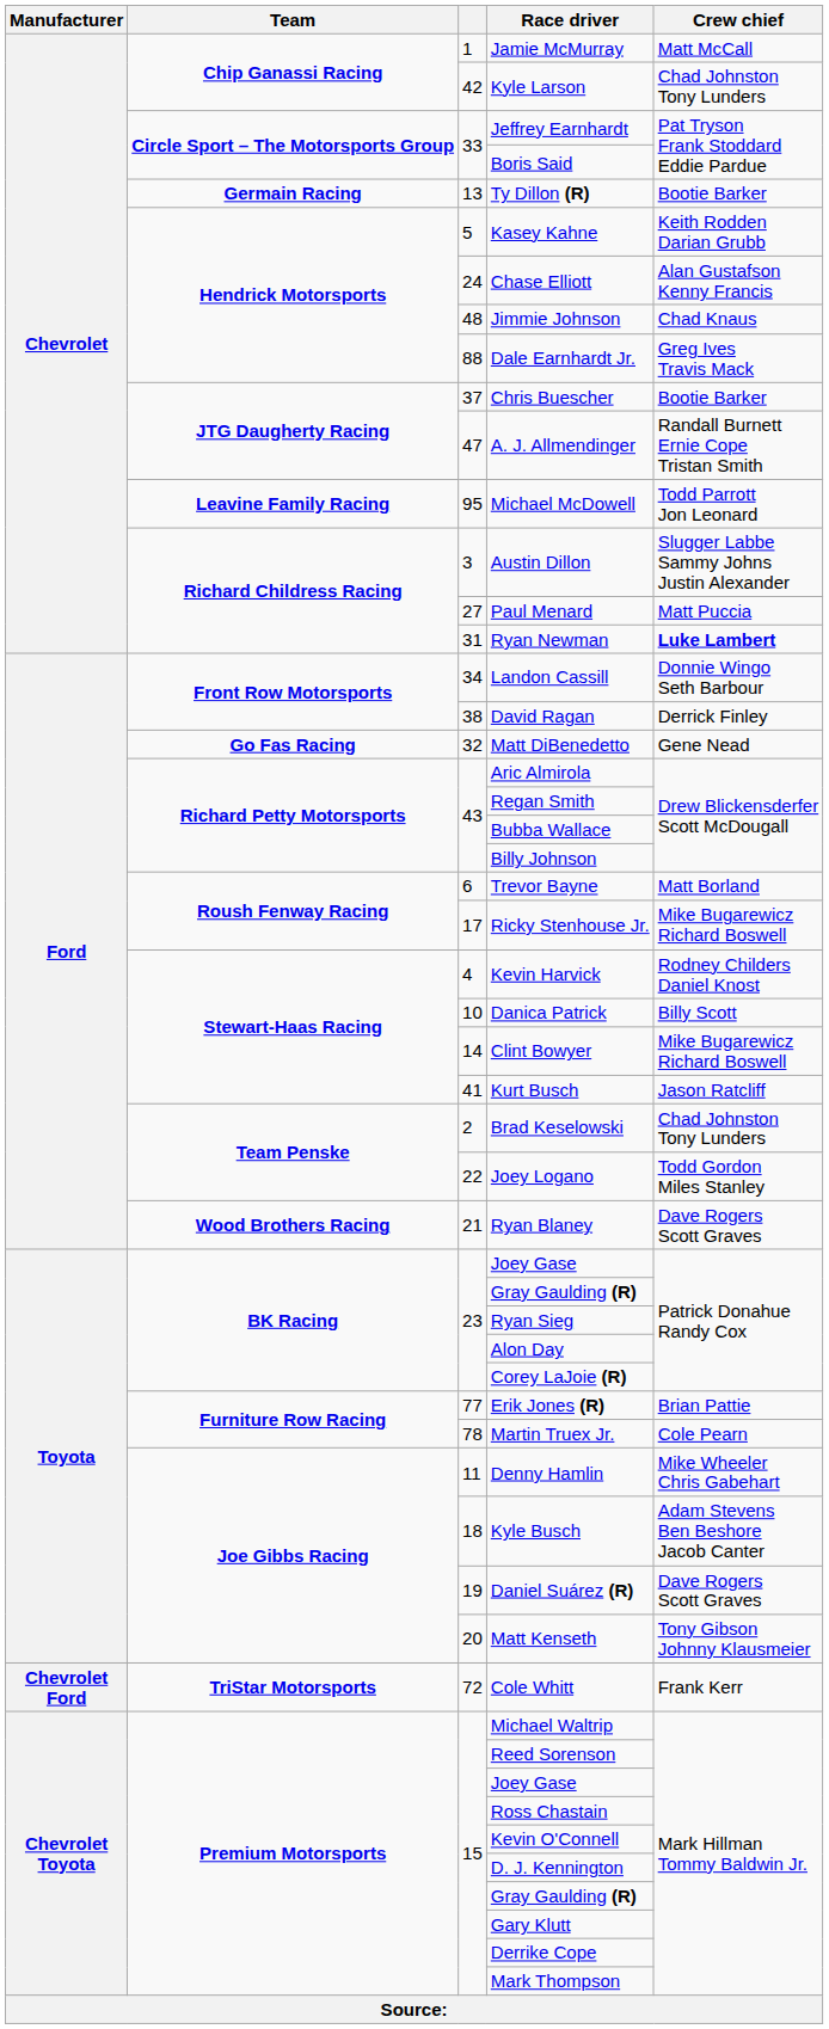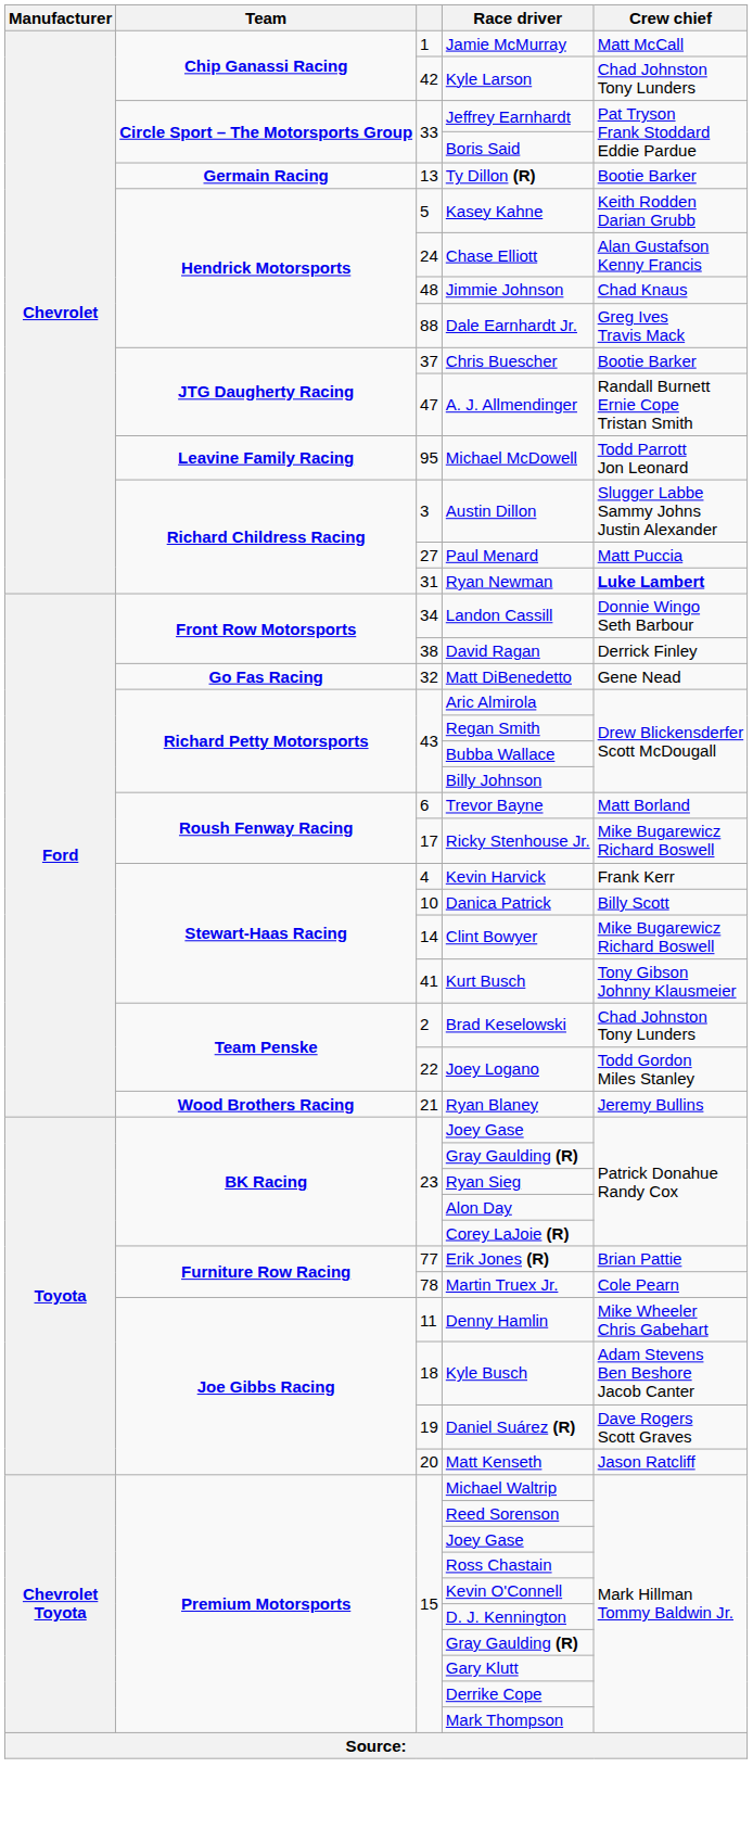Kevin Harvick | Crew chief: Rodney Childers Daniel Knost -> Frank Kerr
Kurt Busch | Crew chief: Jason Ratcliff -> Tony Gibson Johnny Klausmeier
Ryan Blaney | Crew chief: Dave Rogers Scott Graves -> Jeremy Bullins
Matt Kenseth | Crew chief: Tony Gibson Johnny Klausmeier -> Jason Ratcliff
- row: Chevrolet Ford | TriStar Motorsports | 72 | Cole Whitt | Frank Kerr
